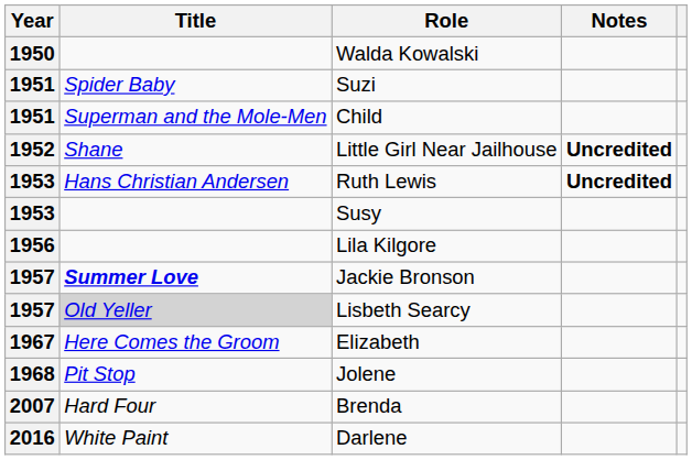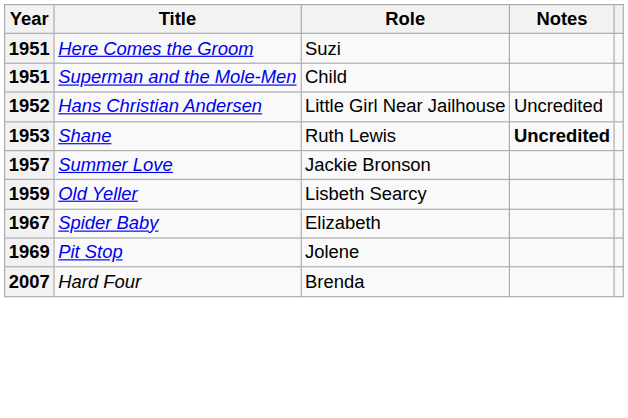- row: 1950 | Walda Kowalski
Suzi | Title: Spider Baby -> Here Comes the Groom
Little Girl Near Jailhouse | Title: Shane -> Hans Christian Andersen
Little Girl Near Jailhouse | Notes: bold -> normal
Ruth Lewis | Title: Hans Christian Andersen -> Shane
- row: 1953 | Susy
- row: 1956 | Lila Kilgore
Jackie Bronson | Title: bold -> normal
Lisbeth Searcy | Year: 1957 -> 1959
Lisbeth Searcy | Title: lightgrey background -> no background
Elizabeth | Title: Here Comes the Groom -> Spider Baby
Jolene | Year: 1968 -> 1969
- row: 2016 | White Paint | Darlene
